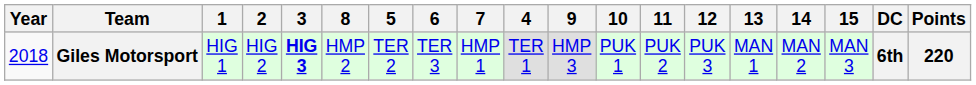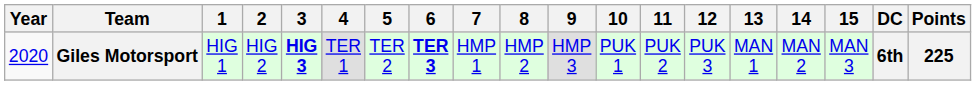columns swapped: 4 <-> 8
Giles Motorsport | Year: 2018 -> 2020
Giles Motorsport | 6: normal -> bold
Giles Motorsport | Points: 220 -> 225
